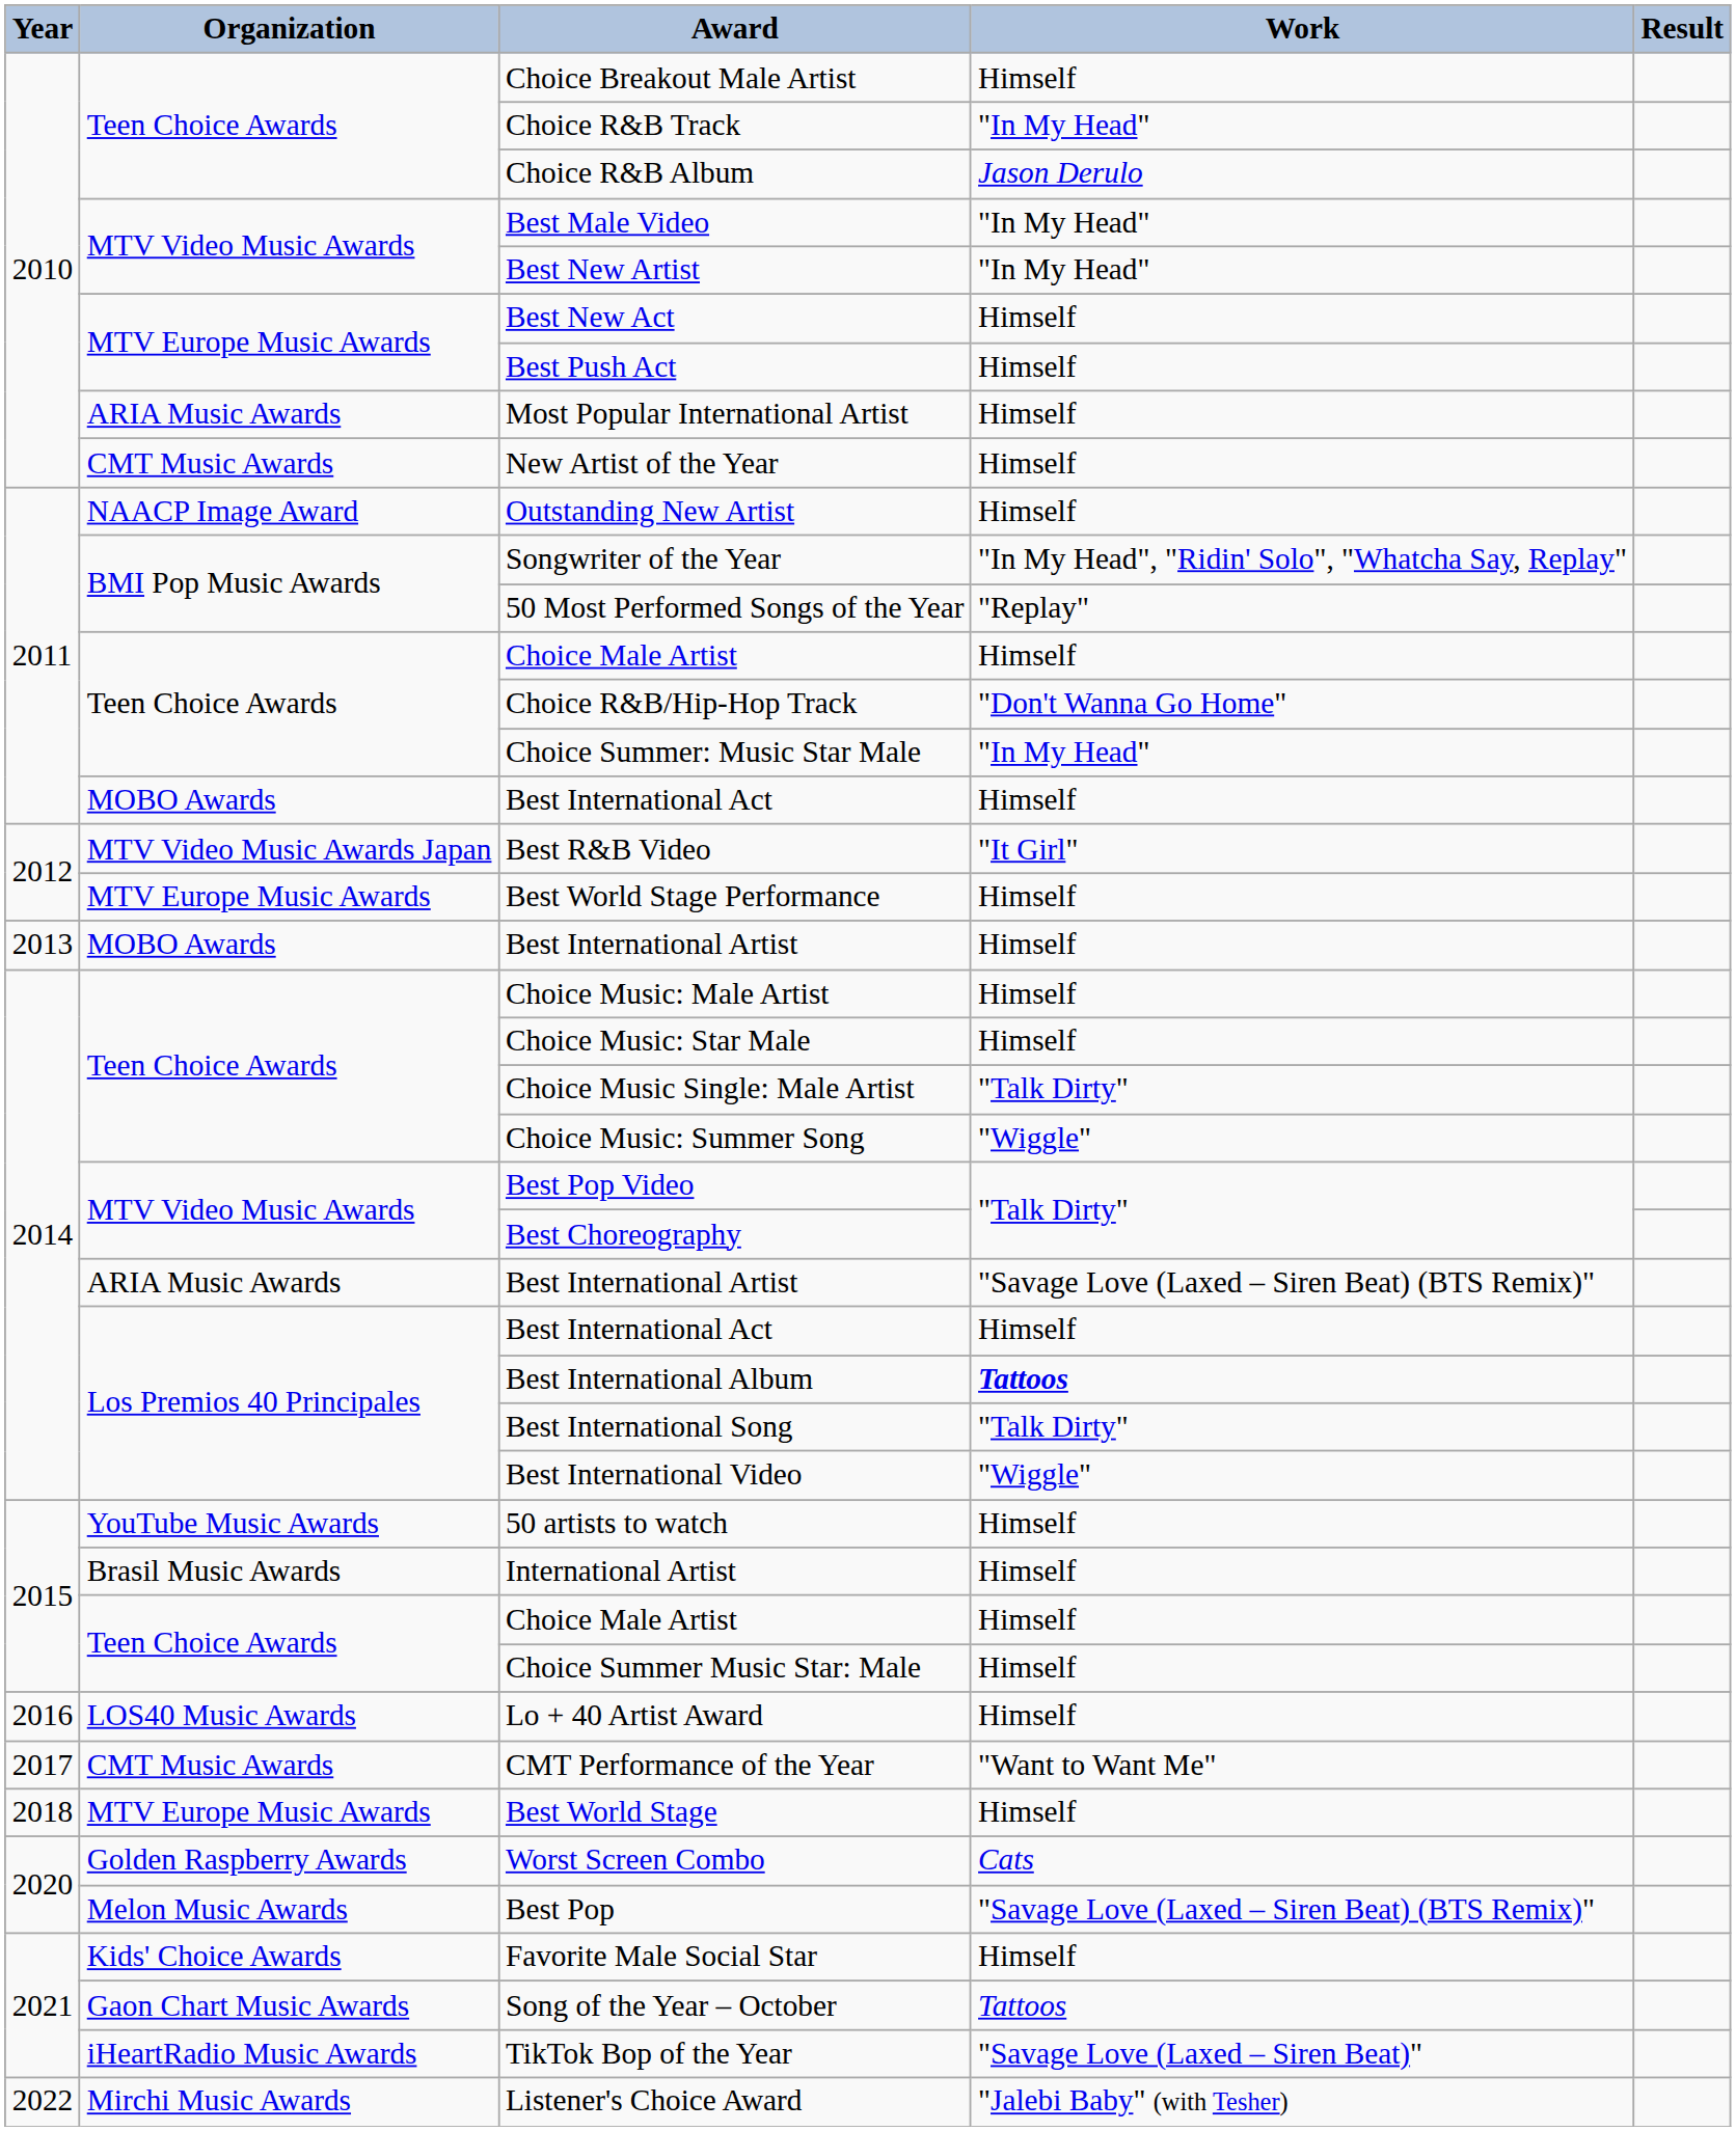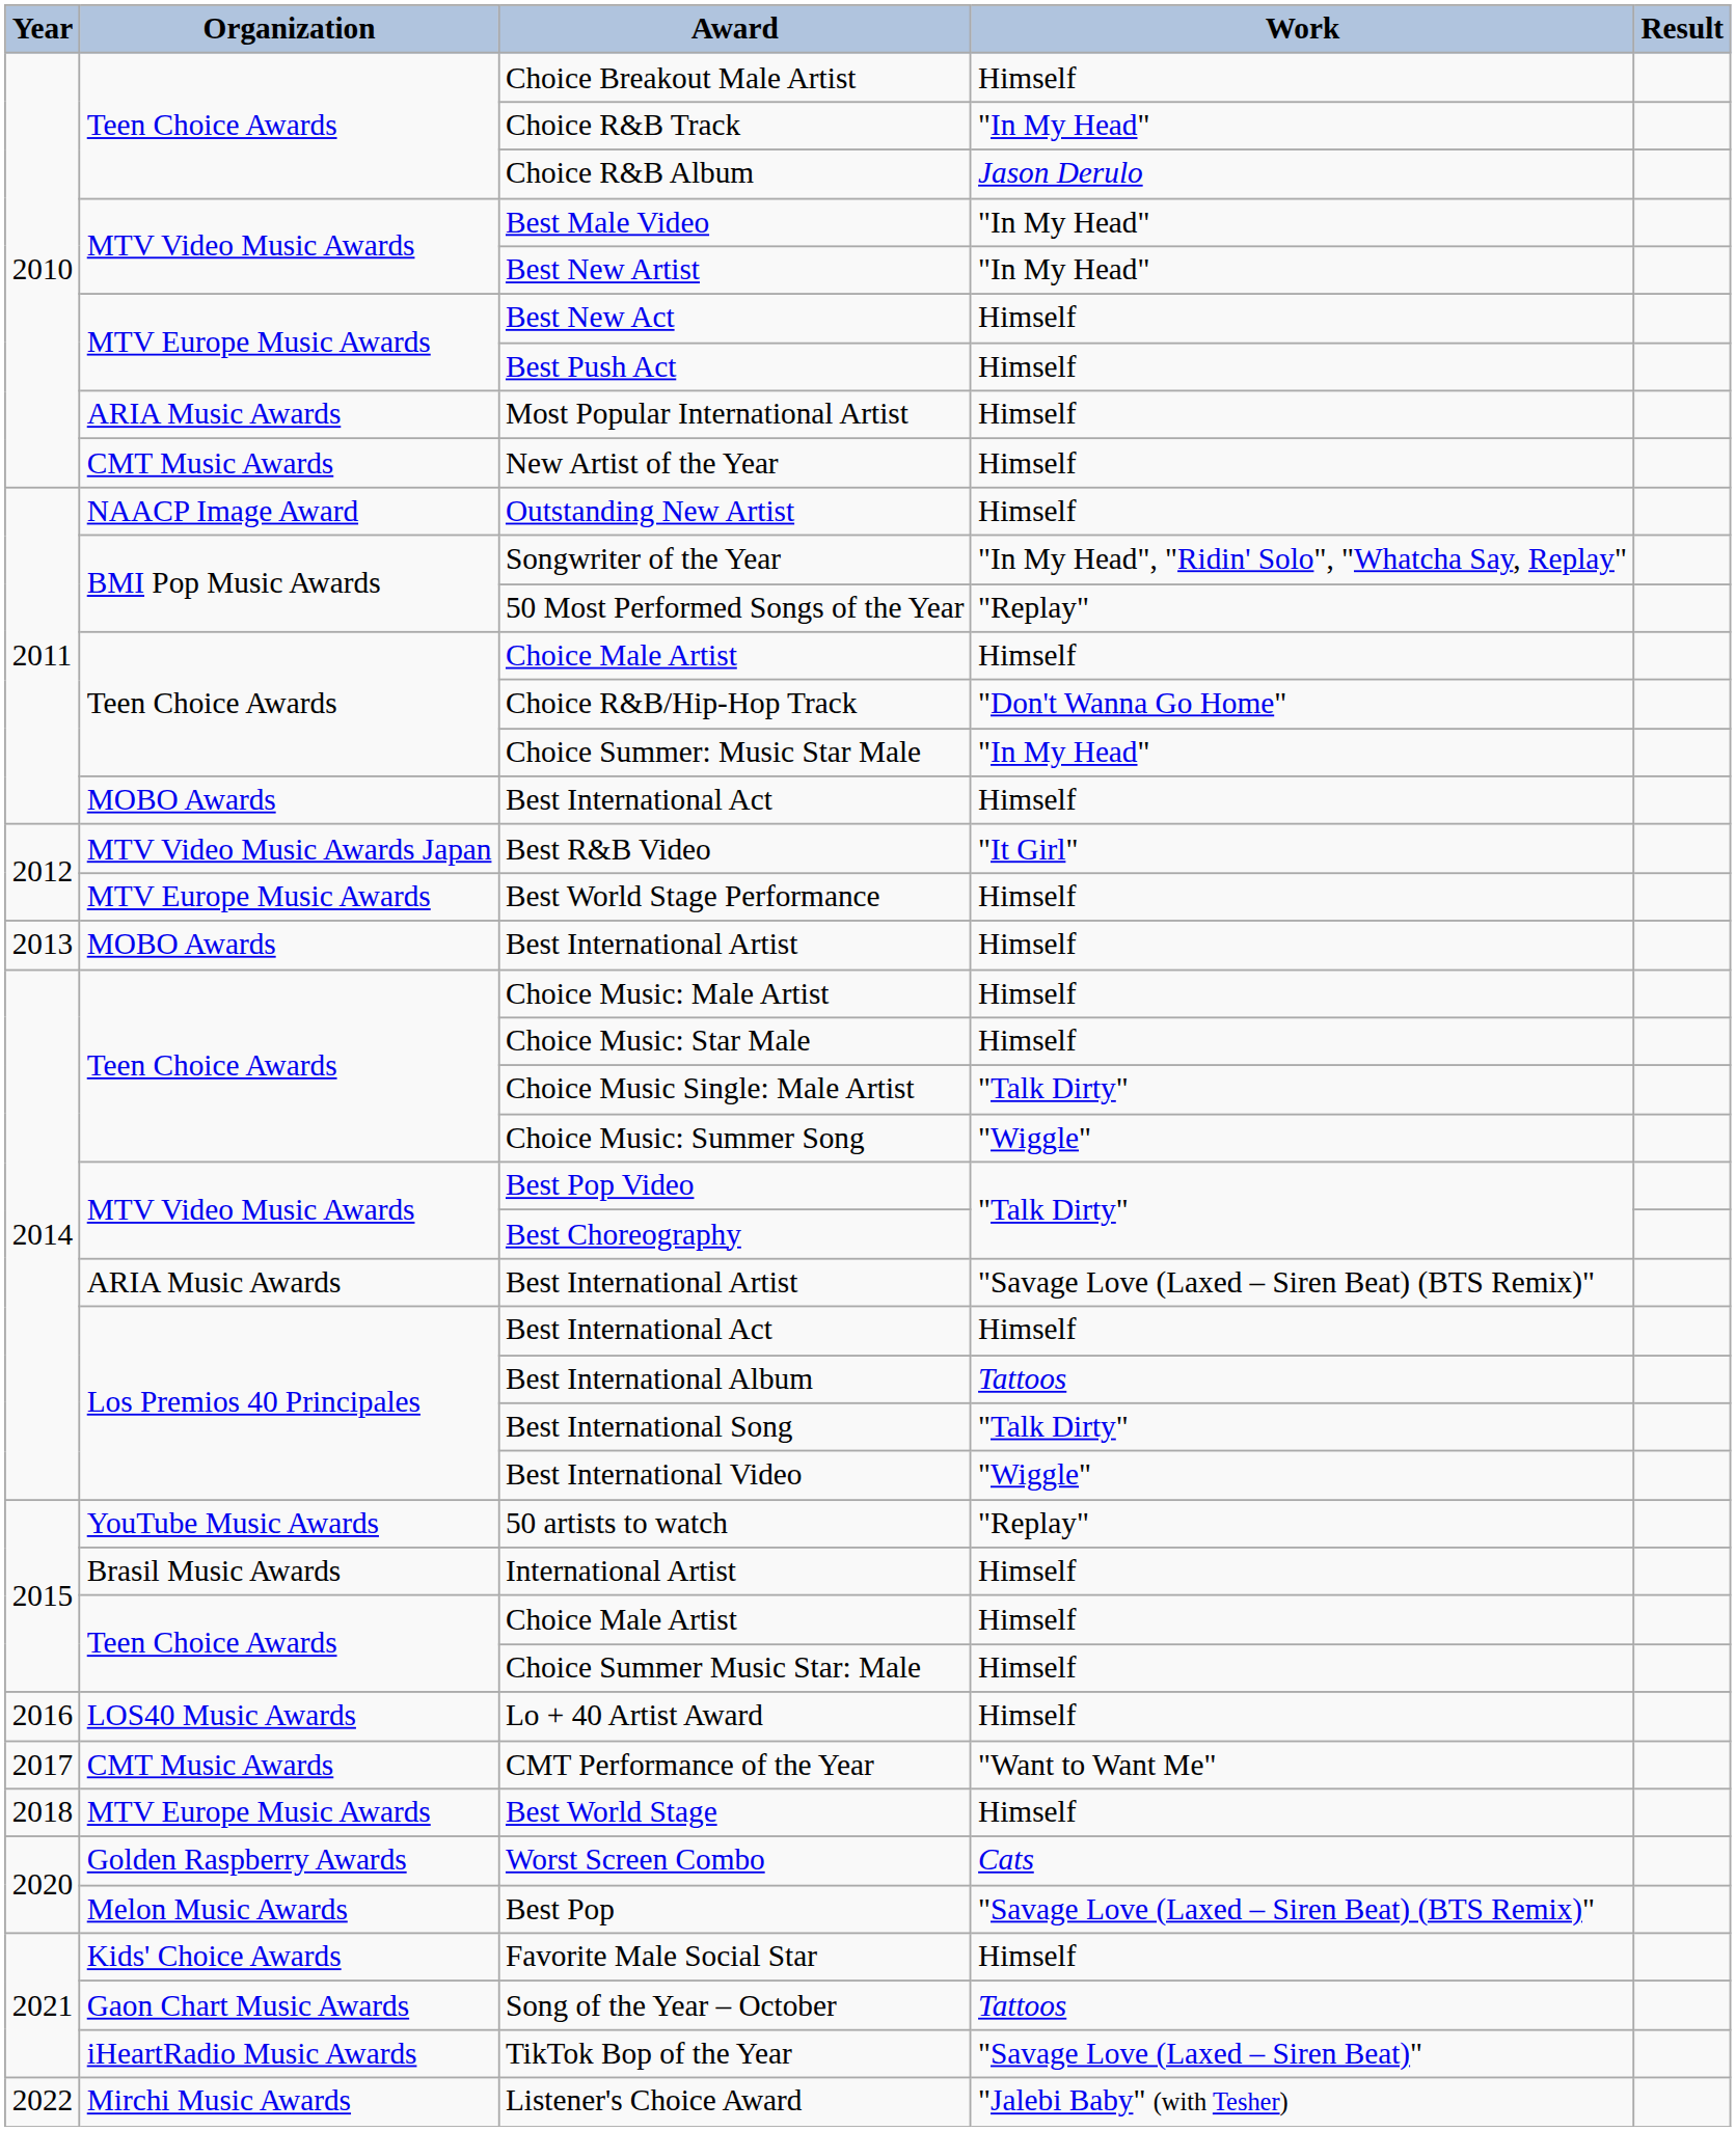Best International Album | Work: bold -> normal
50 artists to watch | Work: Himself -> "Replay"
